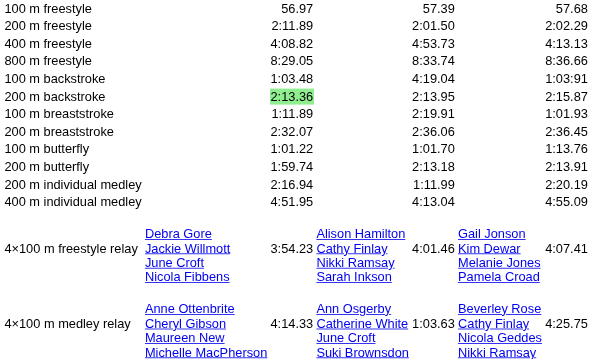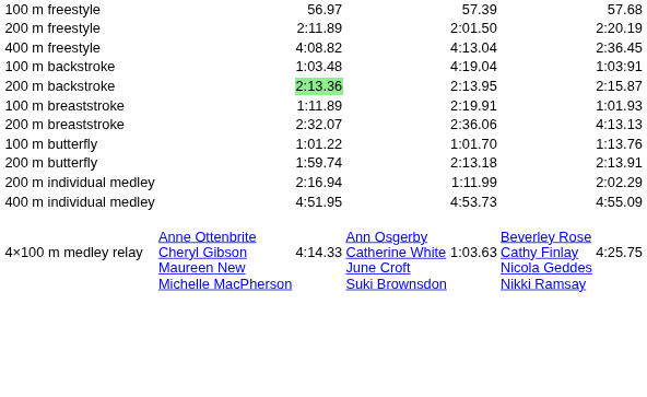200 m freestyle | column 7: 2:02.29 -> 2:20.19
400 m freestyle | column 5: 4:53.73 -> 4:13.04
400 m freestyle | column 7: 4:13.13 -> 2:36.45
- row: 800 m freestyle | 8:29.05 | 8:33.74 | 8:36.66
200 m breaststroke | column 7: 2:36.45 -> 4:13.13
200 m individual medley | column 7: 2:20.19 -> 2:02.29
400 m individual medley | column 5: 4:13.04 -> 4:53.73
- row: 4×100 m freestyle relay | Debra Gore Jackie Willmott June Croft Nicola Fibbens | 3:54.23 | Alison Hamilton Cathy Finlay Nikki Ramsay Sarah Inkson | 4:01.46 | Gail Jonson Kim Dewar Melanie Jones Pamela Croad | 4:07.41
